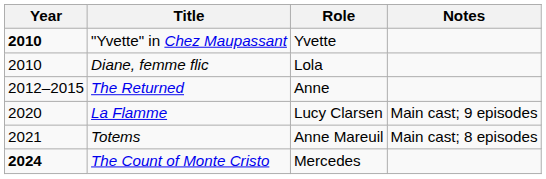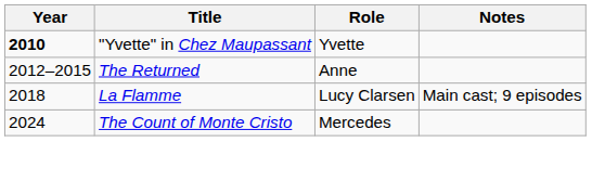- row: 2010 | Diane, femme flic | Lola
La Flamme | Year: 2020 -> 2018
- row: 2021 | Totems | Anne Mareuil | Main cast; 8 episodes
The Count of Monte Cristo | Year: bold -> normal
